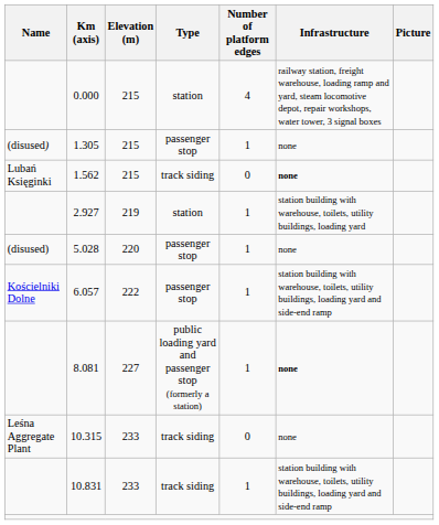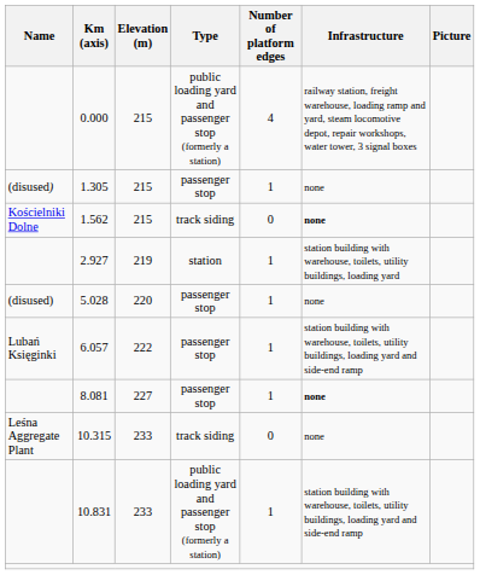0.000 | Type: station -> public loading yard and passenger stop (formerly a station)
1.562 | Name: Lubań Księginki -> Kościelniki Dolne
6.057 | Name: Kościelniki Dolne -> Lubań Księginki
8.081 | Type: public loading yard and passenger stop (formerly a station) -> passenger stop
10.831 | Type: track siding -> public loading yard and passenger stop (formerly a station)
